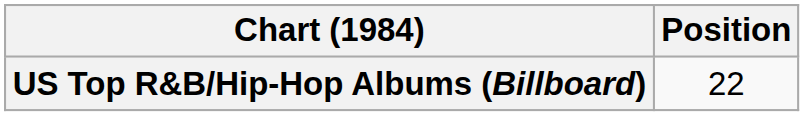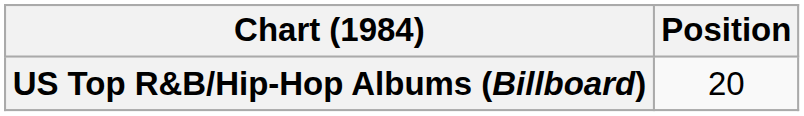US Top R&B/Hip-Hop Albums (Billboard) | Position: 22 -> 20
